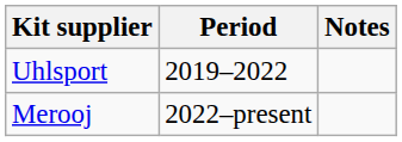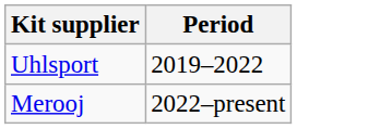- column: Notes
